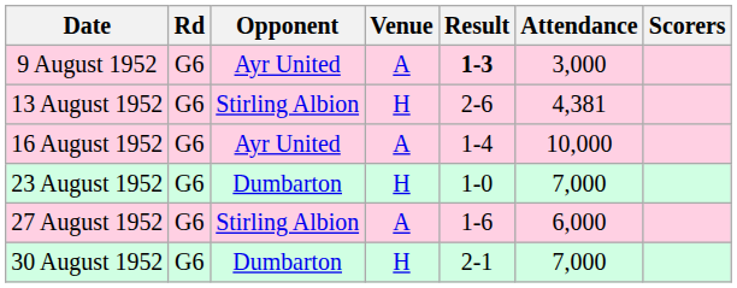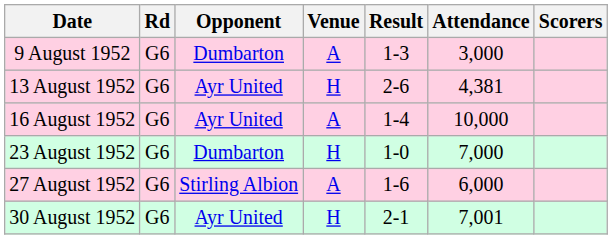9 August 1952 | Opponent: Ayr United -> Dumbarton
9 August 1952 | Result: bold -> normal
13 August 1952 | Opponent: Stirling Albion -> Ayr United
30 August 1952 | Opponent: Dumbarton -> Ayr United
30 August 1952 | Attendance: 7,000 -> 7,001
